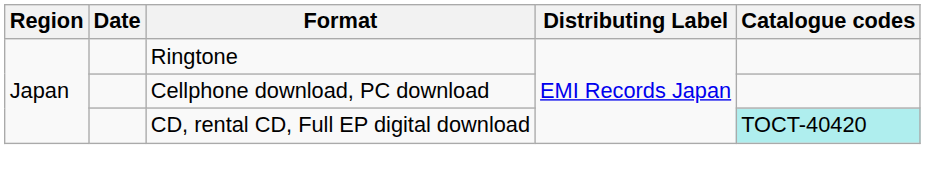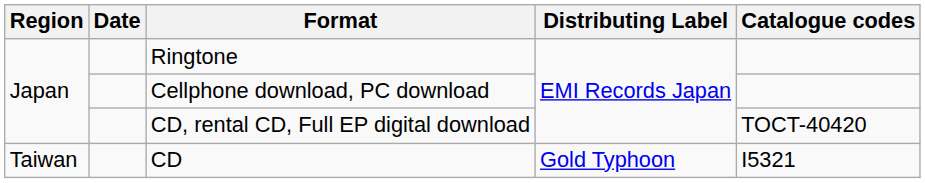CD, rental CD, Full EP digital download | Catalogue codes: paleturquoise background -> no background
+ row: Taiwan | CD | Gold Typhoon | I5321
